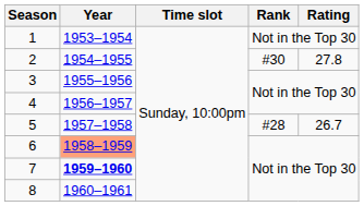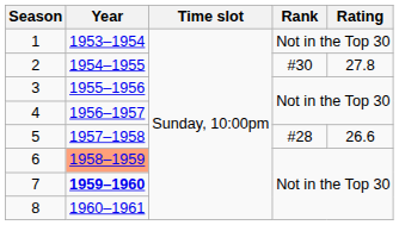5 | Rating: 26.7 -> 26.6
